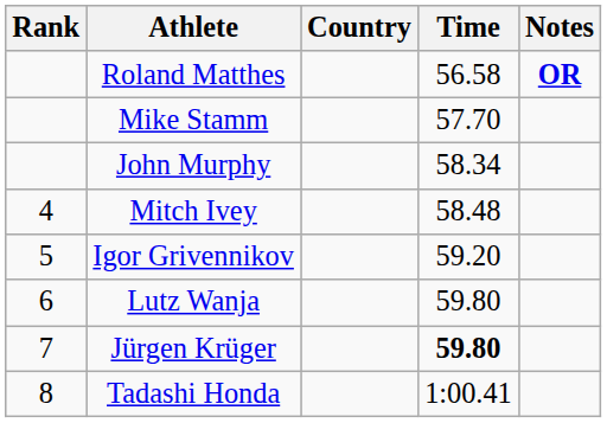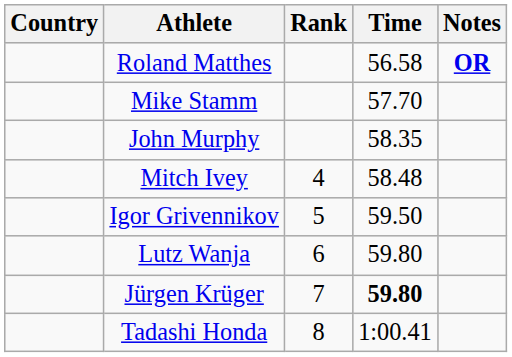columns swapped: Rank <-> Country
John Murphy | Time: 58.34 -> 58.35
Igor Grivennikov | Time: 59.20 -> 59.50
